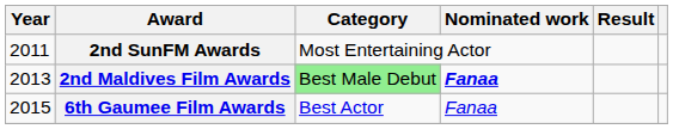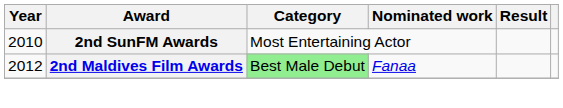2nd SunFM Awards | Year: 2011 -> 2010
2nd Maldives Film Awards | Year: 2013 -> 2012
2nd Maldives Film Awards | Nominated work: bold -> normal
- row: 2015 | 6th Gaumee Film Awards | Best Actor | Fanaa
